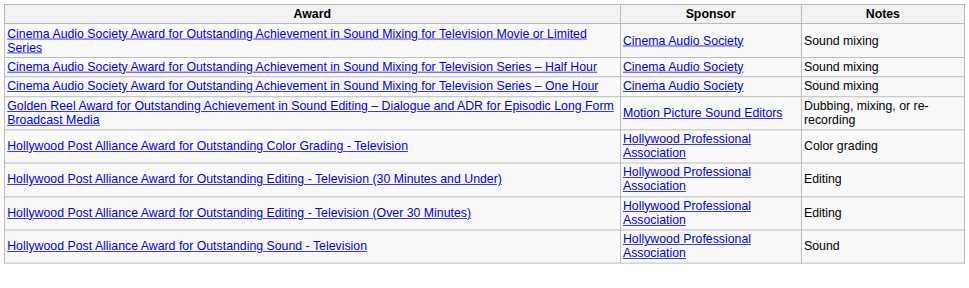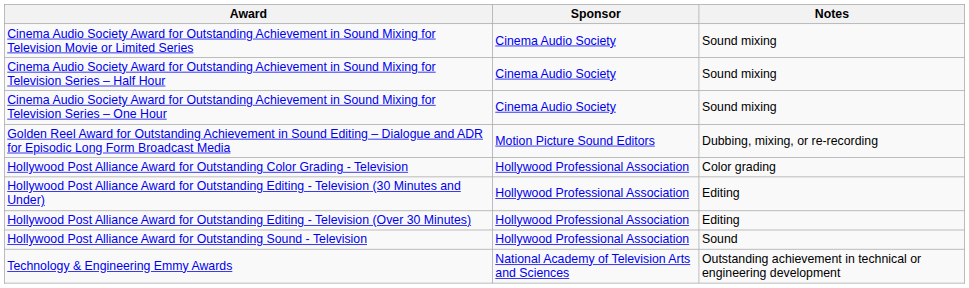+ row: Technology & Engineering Emmy Awards | National Academy of Television Arts and Sciences | Outstanding achievement in technical or engineering development
